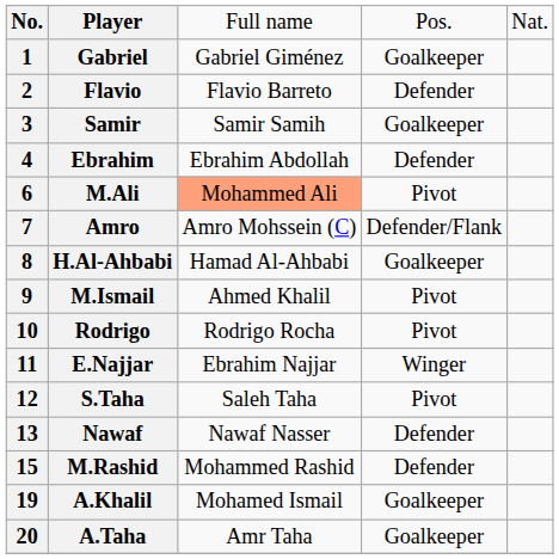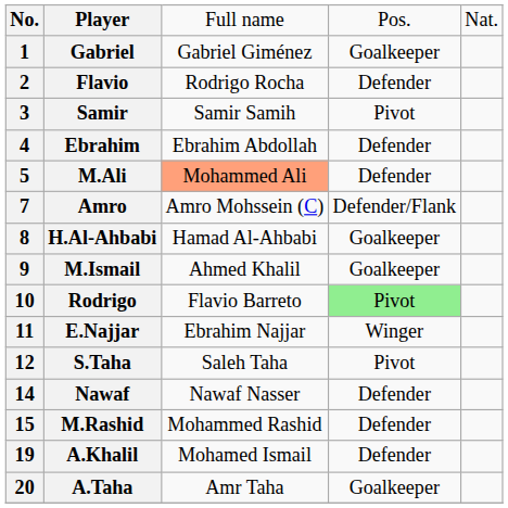Flavio | column 3: Flavio Barreto -> Rodrigo Rocha
Samir | column 4: Goalkeeper -> Pivot
M.Ali | column 1: 6 -> 5
M.Ali | column 4: Pivot -> Defender
M.Ismail | column 4: Pivot -> Goalkeeper
Rodrigo | column 3: Rodrigo Rocha -> Flavio Barreto
Rodrigo | column 4: no background -> lightgreen background
Nawaf | column 1: 13 -> 14
A.Khalil | column 4: Goalkeeper -> Defender
